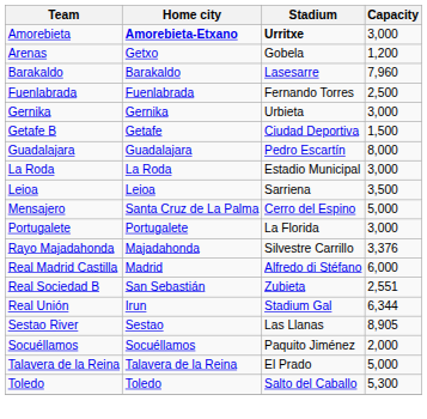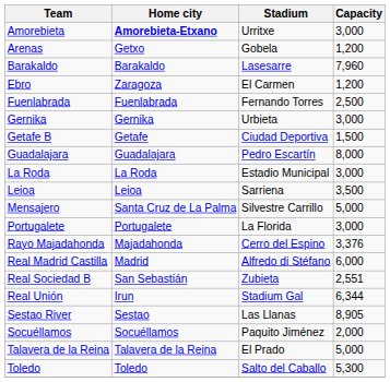Amorebieta | Stadium: bold -> normal
+ row: Ebro | Zaragoza | El Carmen | 1,200
Mensajero | Stadium: Cerro del Espino -> Silvestre Carrillo
Rayo Majadahonda | Stadium: Silvestre Carrillo -> Cerro del Espino
